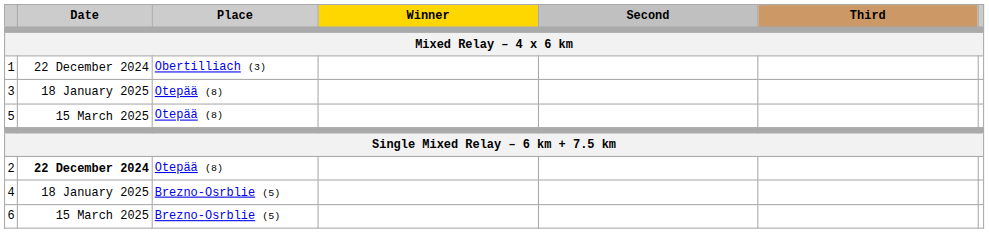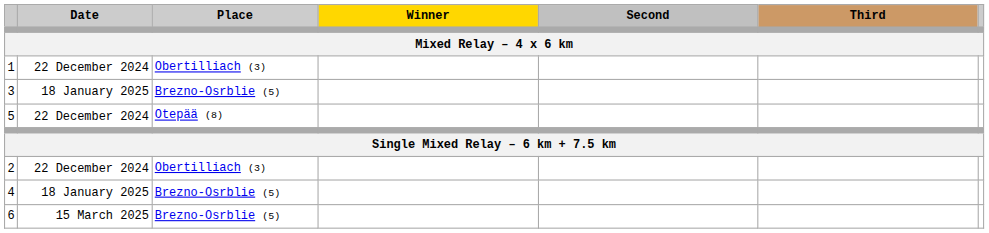3 | Place: Otepää (8) -> Brezno-Osrblie (5)
5 | Date: 15 March 2025 -> 22 December 2024
2 | Date: bold -> normal
2 | Place: Otepää (8) -> Obertilliach (3)
